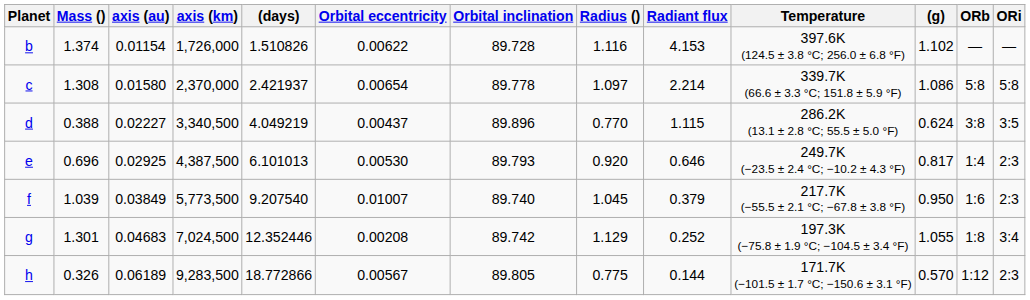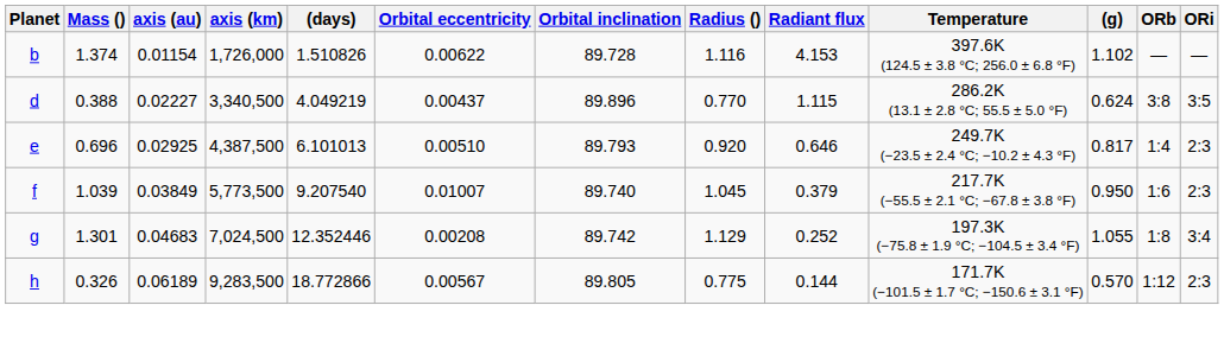- row: c | 1.308 | 0.01580 | 2,370,000 | 2.421937 | 0.00654 | 89.778 | 1.097 | 2.214 | 339.7K (66.6 ± 3.3 °C; 151.8 ± 5.9 °F) | 1.086 | 5:8 | 5:8
e | Orbital eccentricity: 0.00530 -> 0.00510
